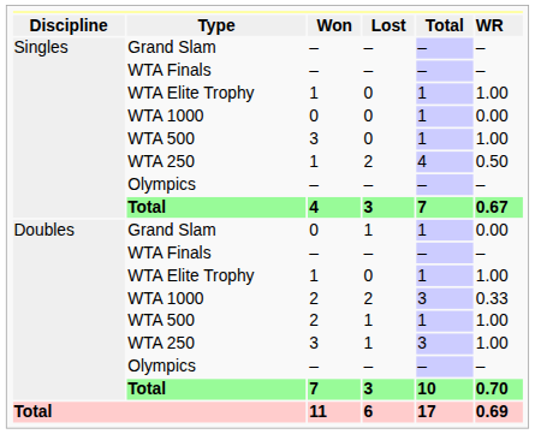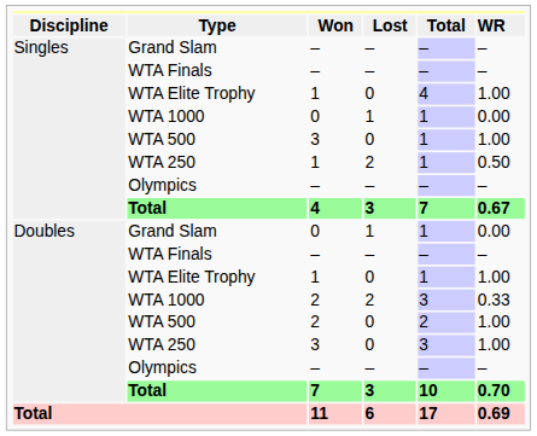Singles / WTA Elite Trophy | column 5: 1 -> 4
Singles / WTA 1000 | column 4: 0 -> 1
Singles / WTA 250 | column 5: 4 -> 1
Doubles / WTA 500 | column 4: 1 -> 0
Doubles / WTA 500 | column 5: 1 -> 2
Doubles / WTA 250 | column 4: 1 -> 0
